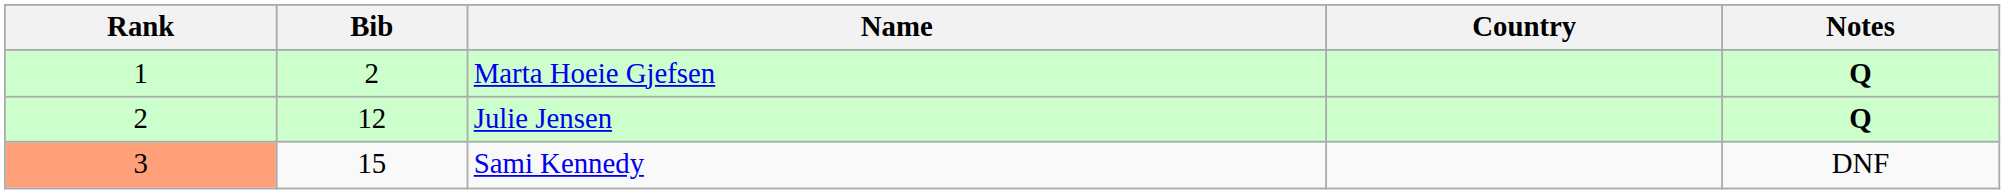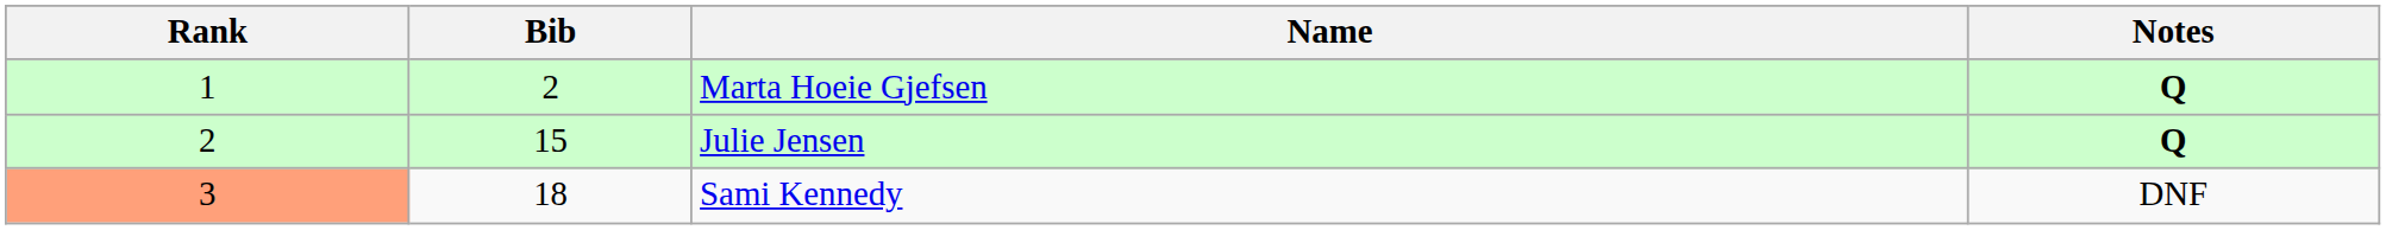- column: Country
Julie Jensen | Bib: 12 -> 15
Sami Kennedy | Bib: 15 -> 18
